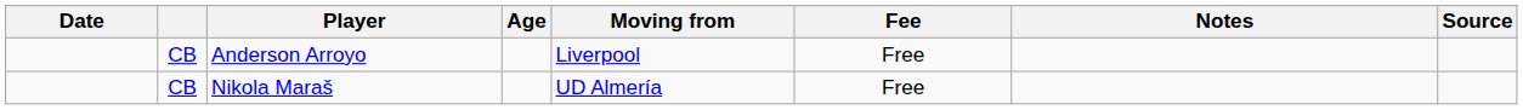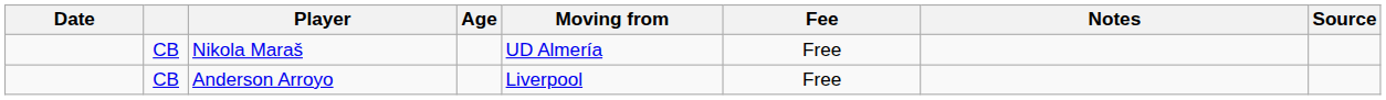rows swapped: Anderson Arroyo <-> Nikola Maraš
